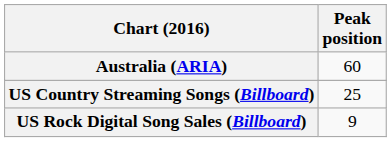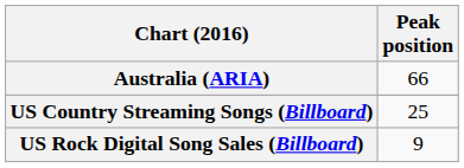Australia (ARIA) | Peak position: 60 -> 66
